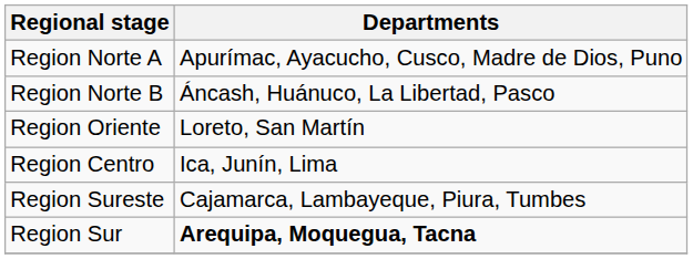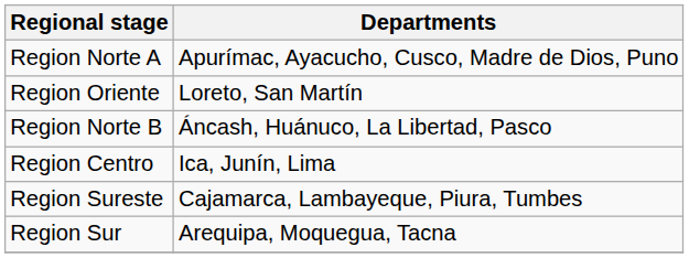rows swapped: Region Norte B <-> Region Oriente
Region Sur | Departments: bold -> normal
